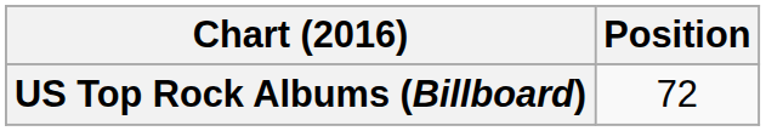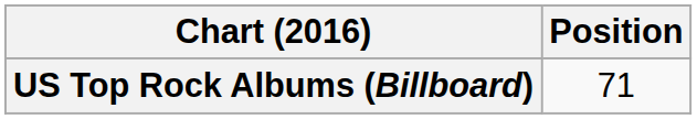US Top Rock Albums (Billboard) | Position: 72 -> 71
